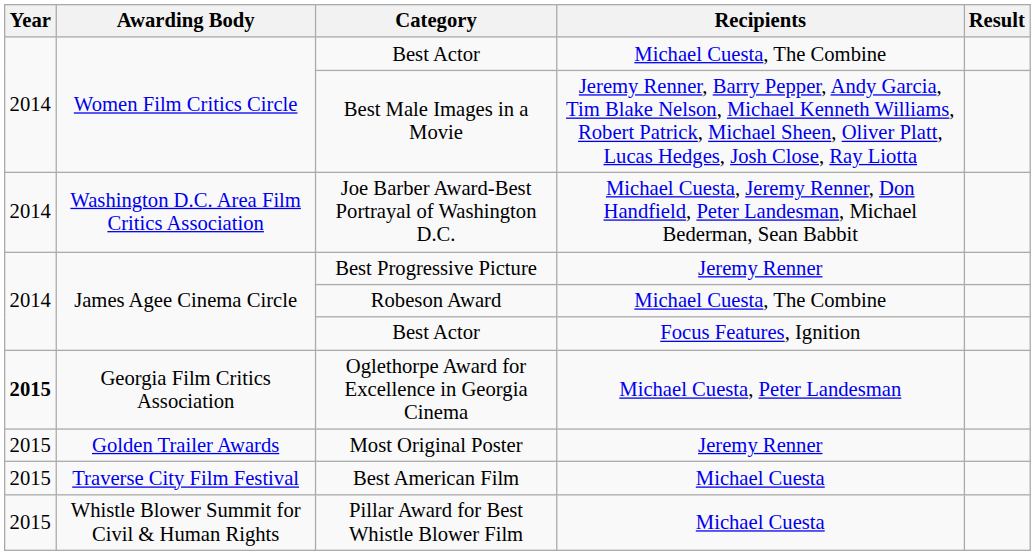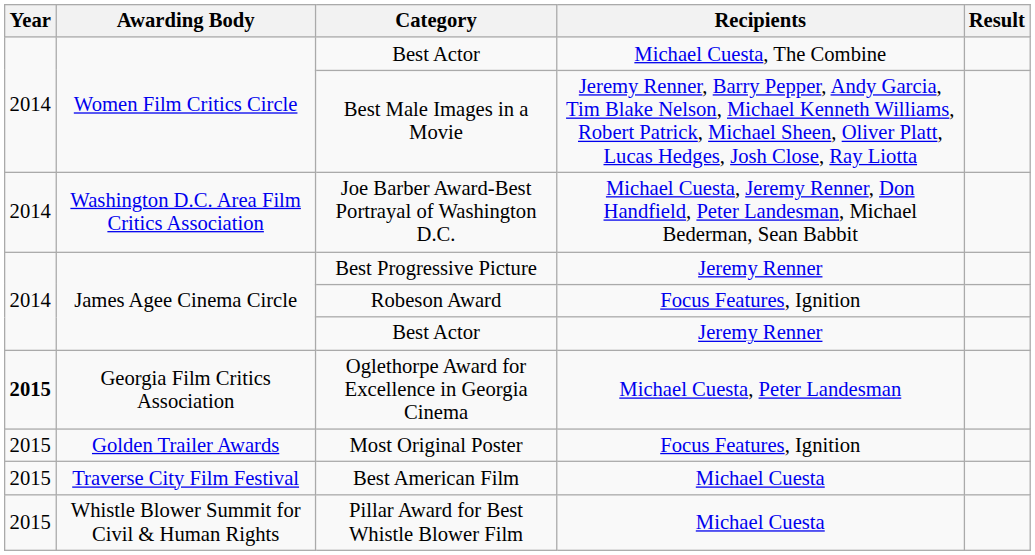Robeson Award | Recipients: Michael Cuesta, The Combine -> Focus Features, Ignition
James Agee Cinema Circle / Best Actor | Recipients: Focus Features, Ignition -> Jeremy Renner
Most Original Poster | Recipients: Jeremy Renner -> Focus Features, Ignition
